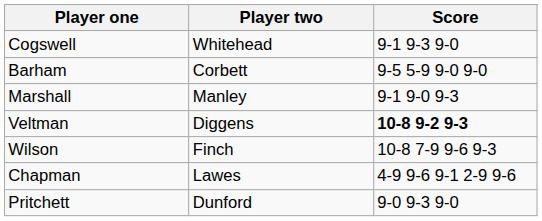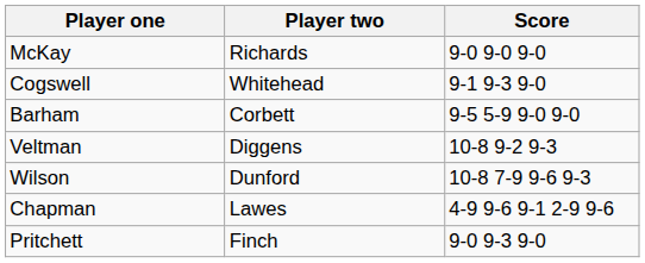+ row: McKay | Richards | 9-0 9-0 9-0
- row: Marshall | Manley | 9-1 9-0 9-3
Veltman | Score: bold -> normal
Wilson | Player two: Finch -> Dunford
Pritchett | Player two: Dunford -> Finch
